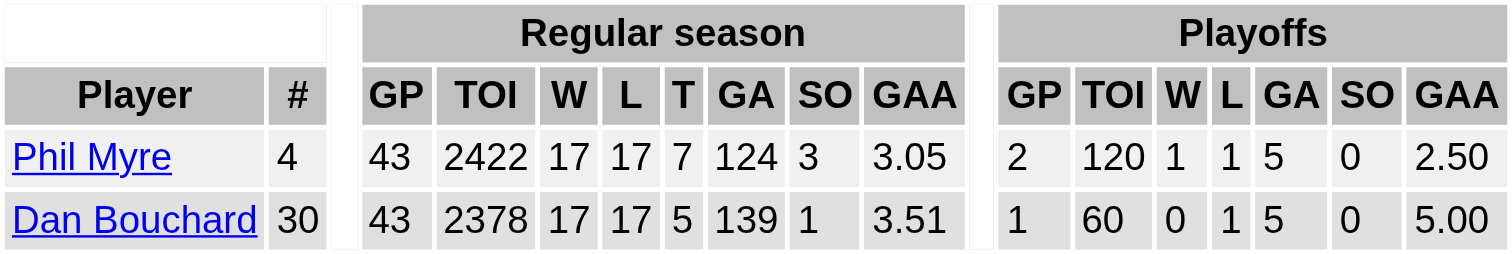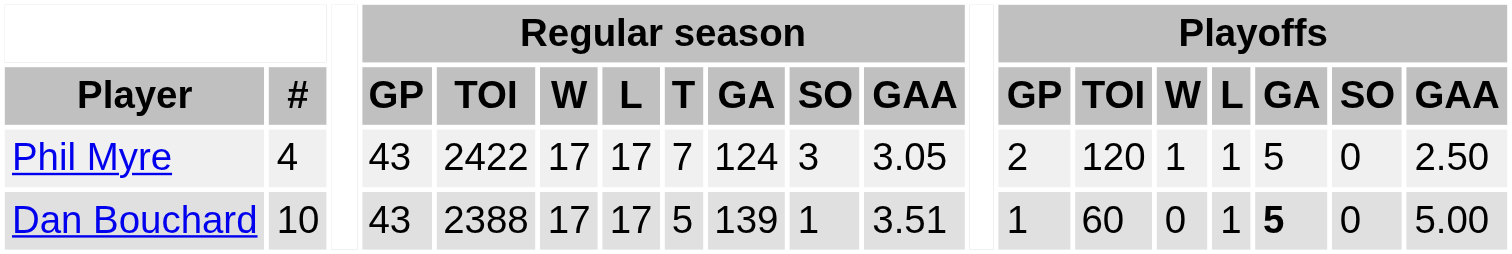Dan Bouchard | #: 30 -> 10
Dan Bouchard | Regular season / TOI: 2378 -> 2388
Dan Bouchard | Playoffs / GA: normal -> bold
